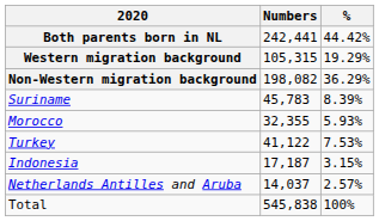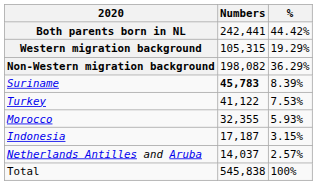Suriname | Numbers: normal -> bold
rows swapped: Turkey <-> Morocco
